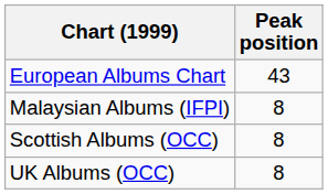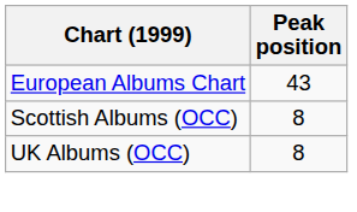- row: Malaysian Albums (IFPI) | 8
